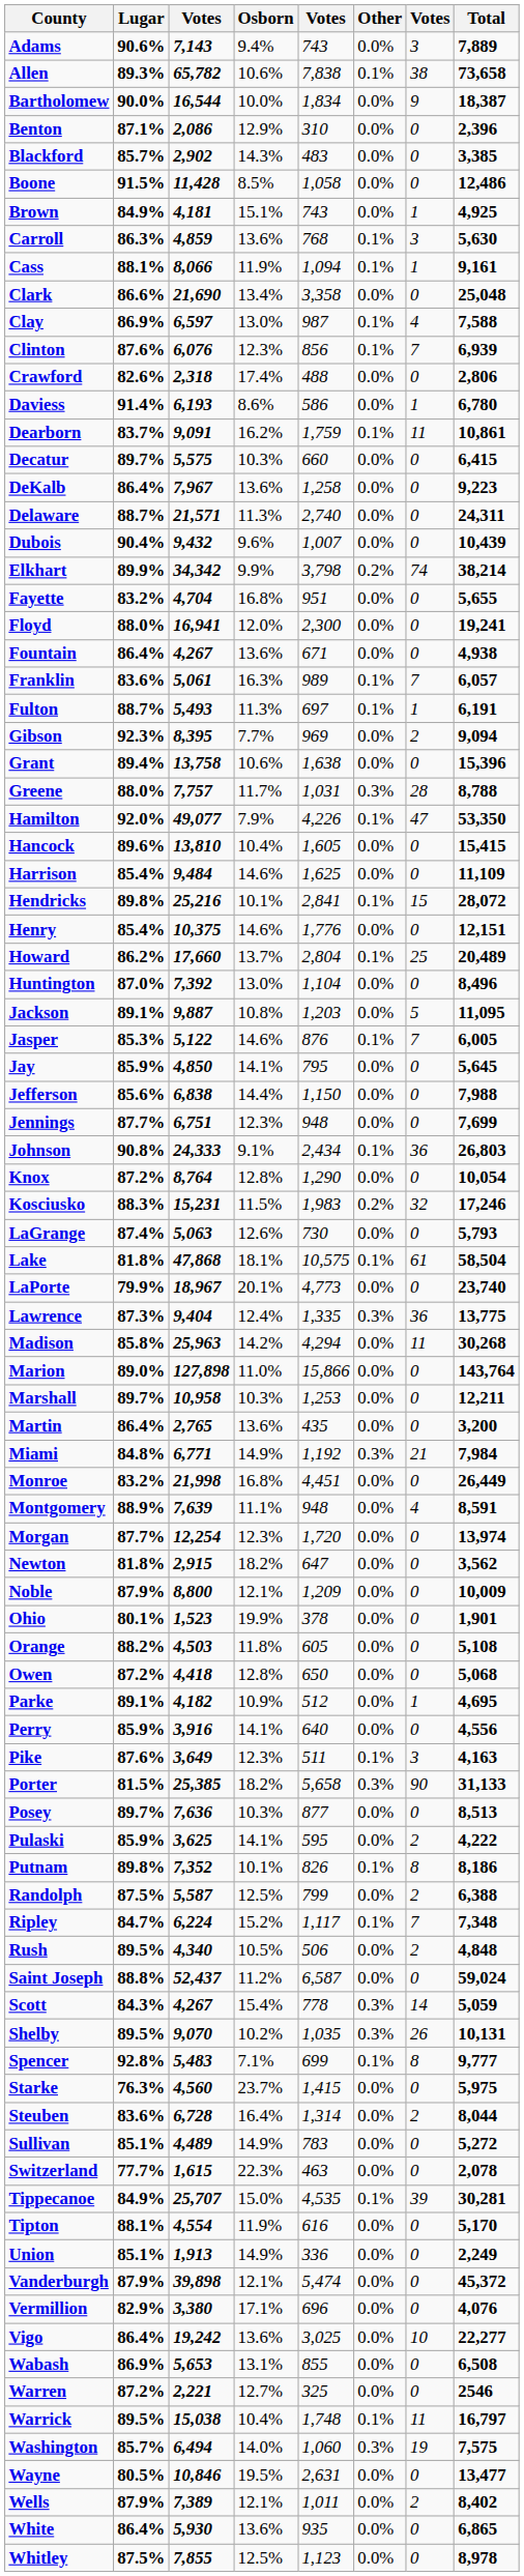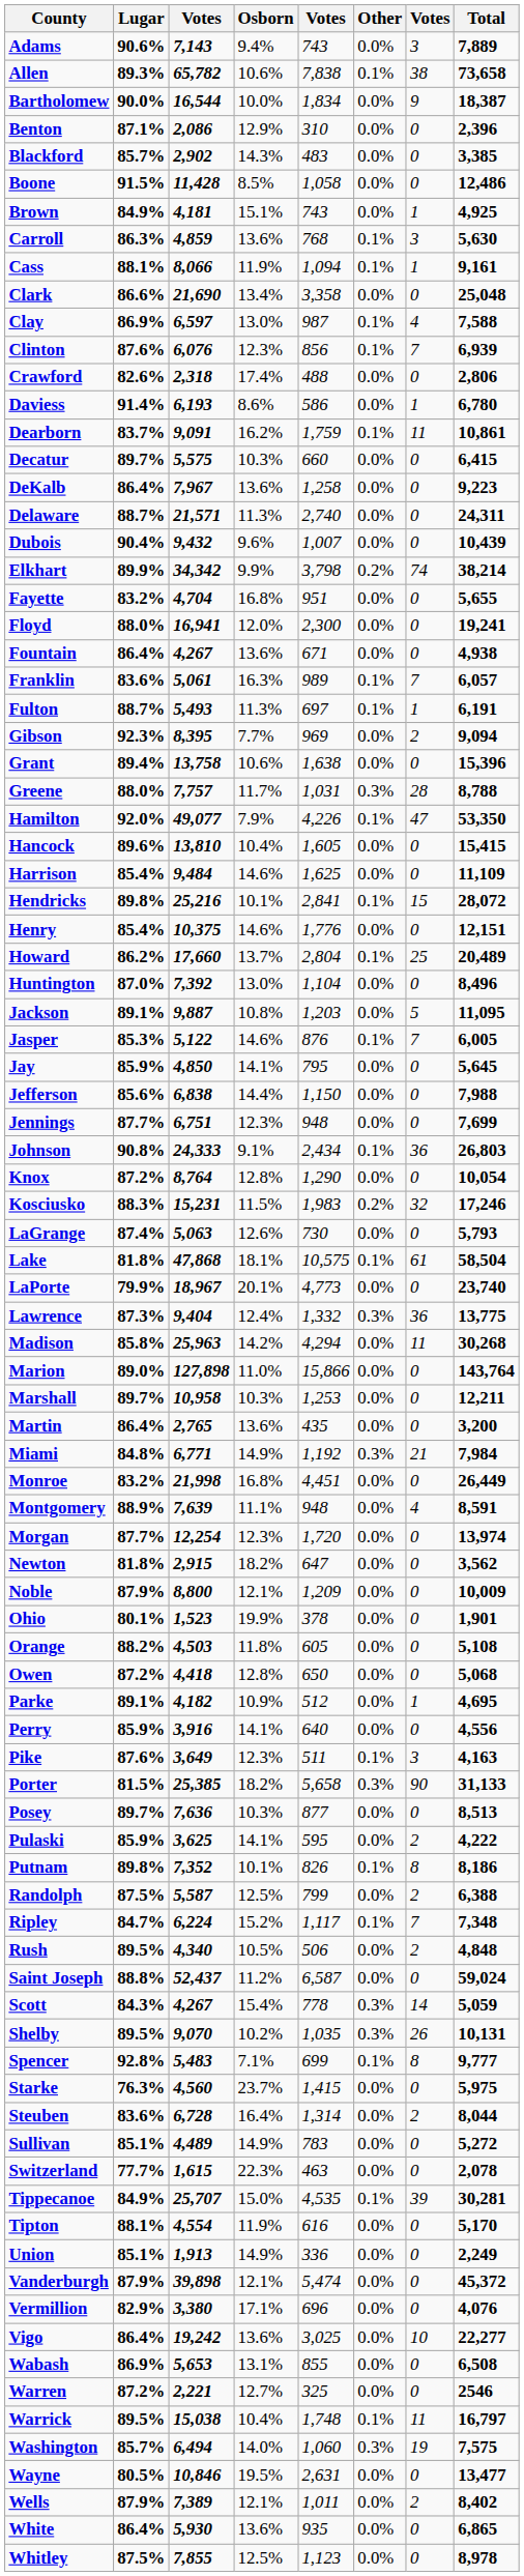Lawrence | column 5: 1,335 -> 1,332
